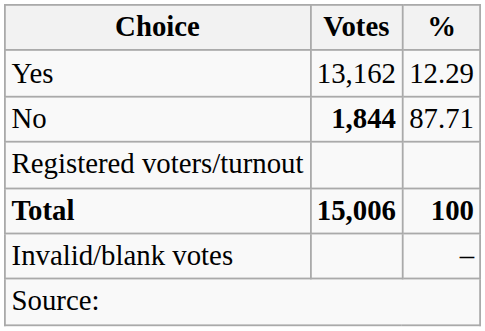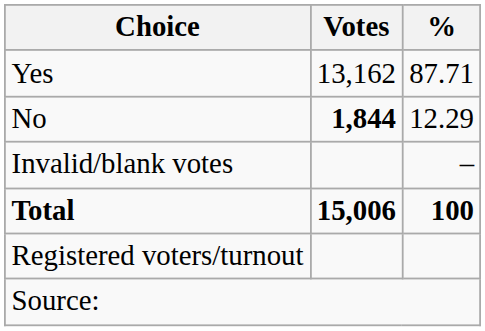Yes | %: 12.29 -> 87.71
No | %: 87.71 -> 12.29
rows swapped: Invalid/blank votes <-> Registered voters/turnout
